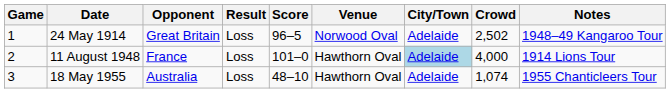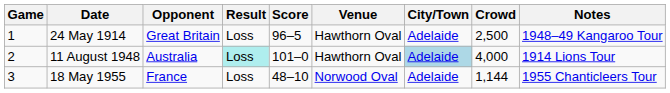24 May 1914 | Venue: Norwood Oval -> Hawthorn Oval
24 May 1914 | Crowd: 2,502 -> 2,500
11 August 1948 | Opponent: France -> Australia
11 August 1948 | Result: no background -> paleturquoise background
18 May 1955 | Opponent: Australia -> France
18 May 1955 | Venue: Hawthorn Oval -> Norwood Oval
18 May 1955 | Crowd: 1,074 -> 1,144
